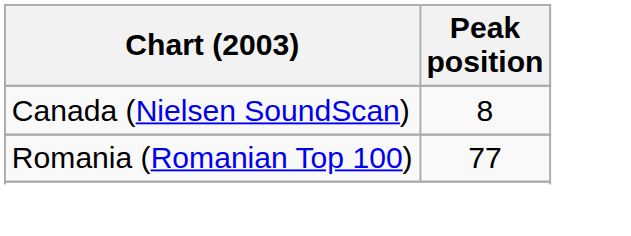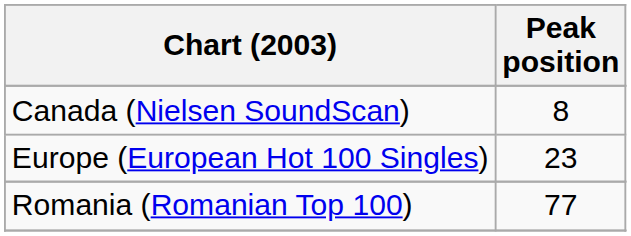+ row: Europe (European Hot 100 Singles) | 23
